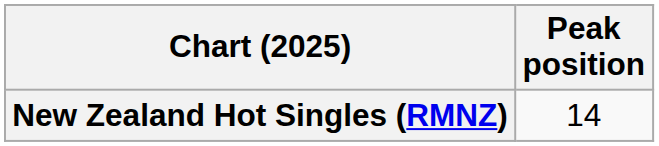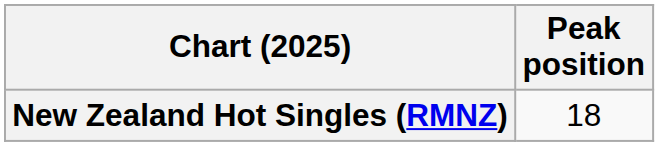New Zealand Hot Singles (RMNZ) | Peak position: 14 -> 18
